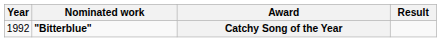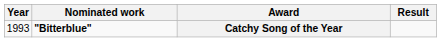Catchy Song of the Year | Year: 1992 -> 1993
